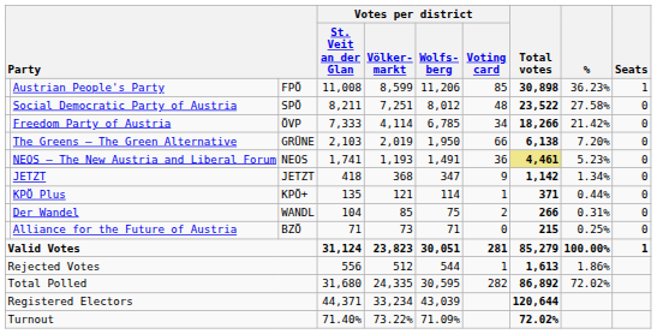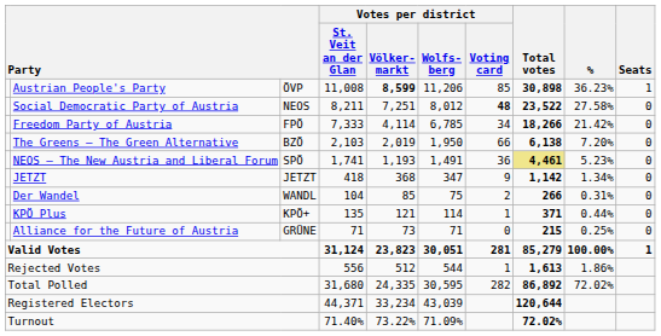Austrian People's Party | column 3: FPÖ -> ÖVP
Austrian People's Party | Votes per district / Völker- markt: normal -> bold
Social Democratic Party of Austria | column 3: SPÖ -> NEOS
Social Democratic Party of Austria | Votes per district / Voting card: normal -> bold
Freedom Party of Austria | column 3: ÖVP -> FPÖ
The Greens – The Green Alternative | column 3: GRÜNE -> BZÖ
NEOS – The New Austria and Liberal Forum | column 3: NEOS -> SPÖ
rows swapped: KPÖ Plus <-> Der Wandel
Alliance for the Future of Austria | column 3: BZÖ -> GRÜNE
